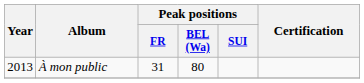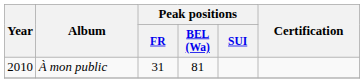À mon public | Year: 2013 -> 2010
À mon public | Peak positions / BEL (Wa): 80 -> 81
